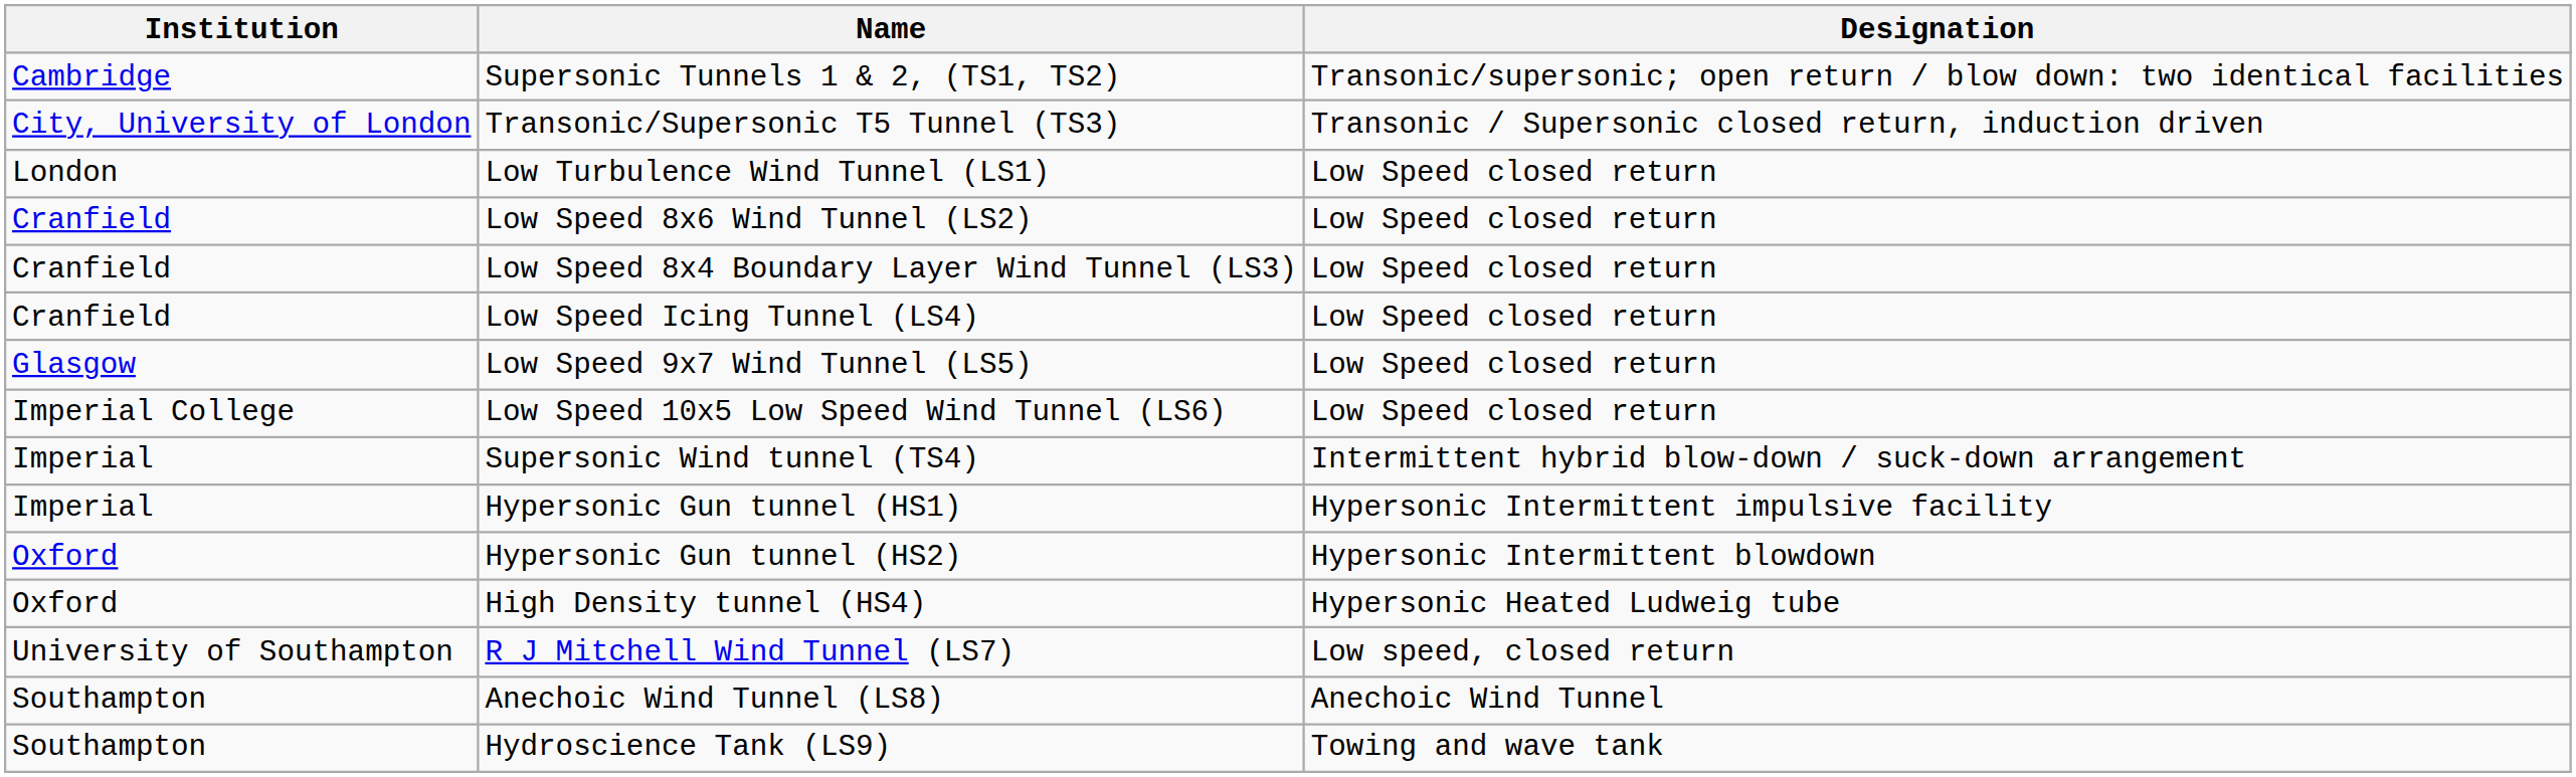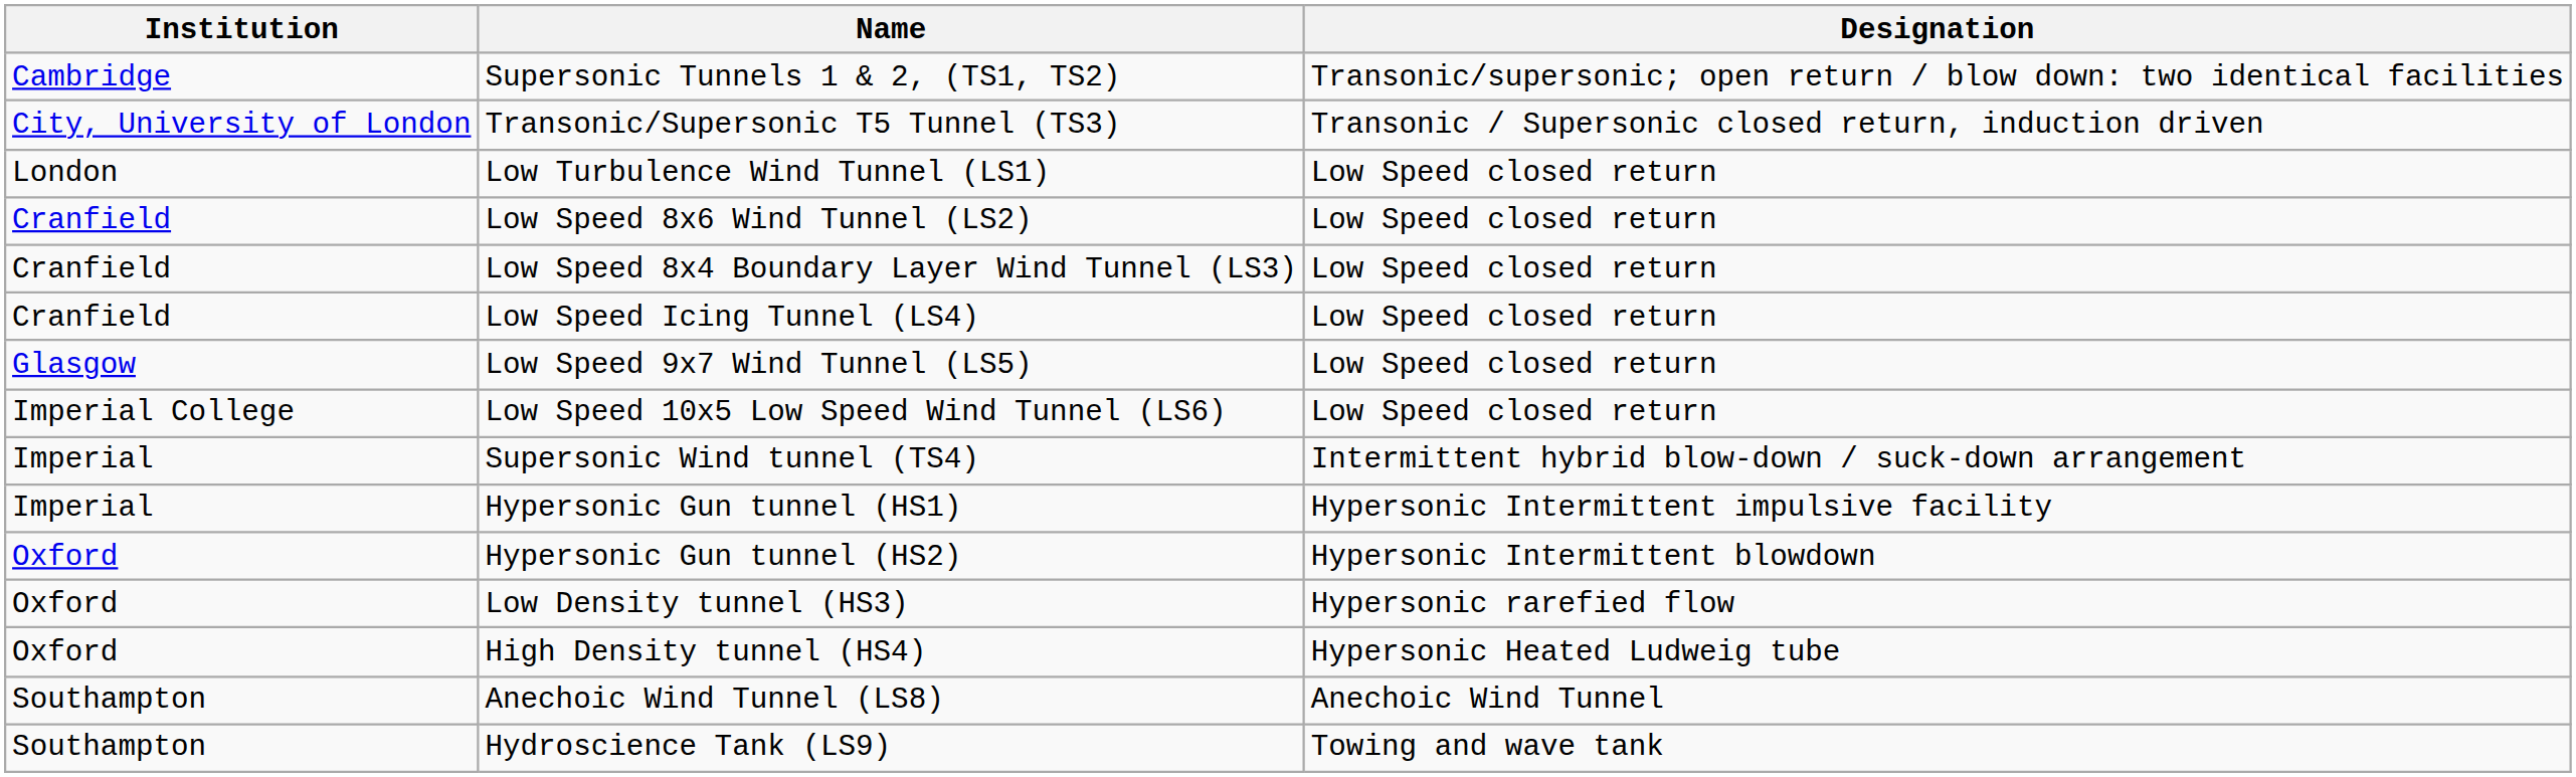+ row: Oxford | Low Density tunnel (HS3) | Hypersonic rarefied flow
- row: University of Southampton | R J Mitchell Wind Tunnel (LS7) | Low speed, closed return
